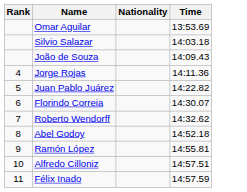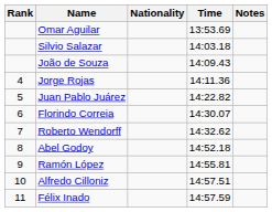+ column: Notes
